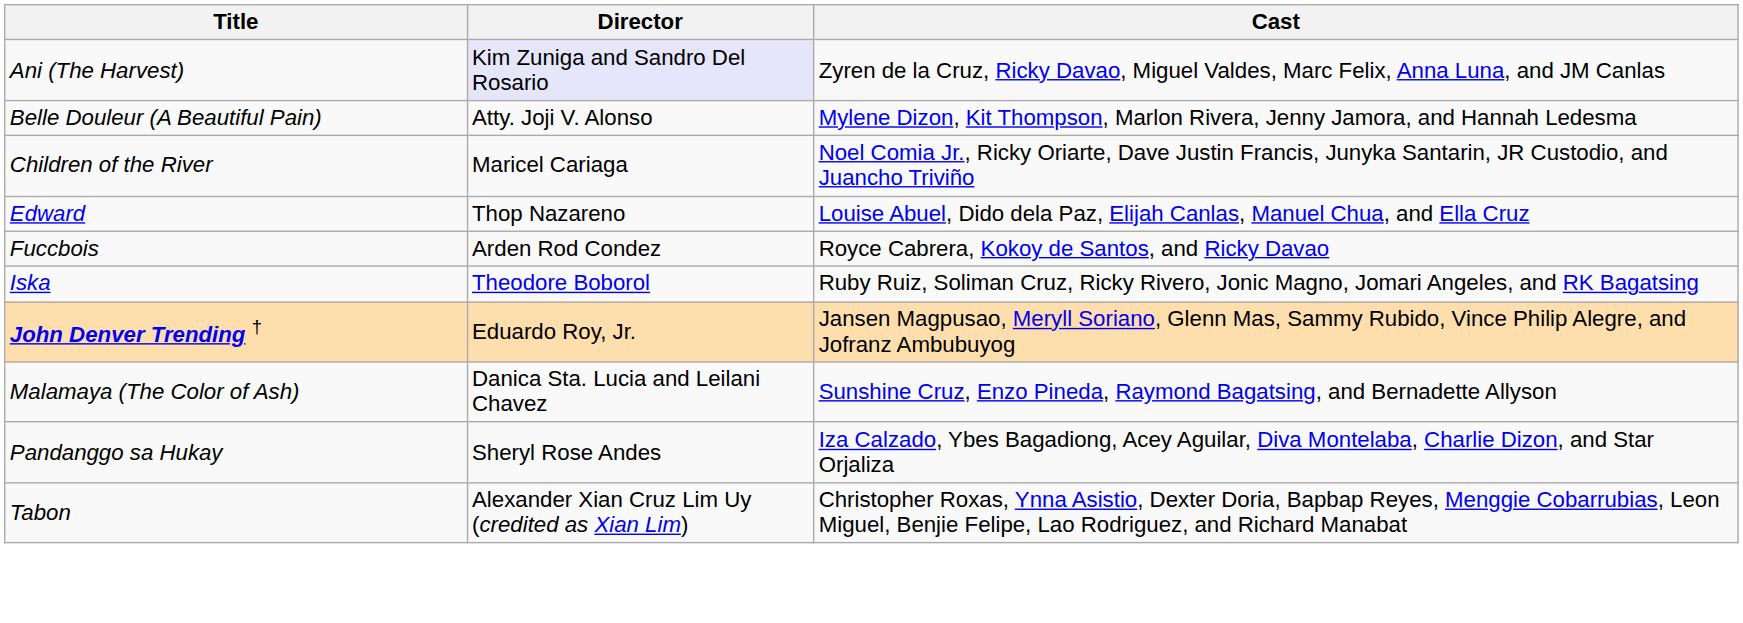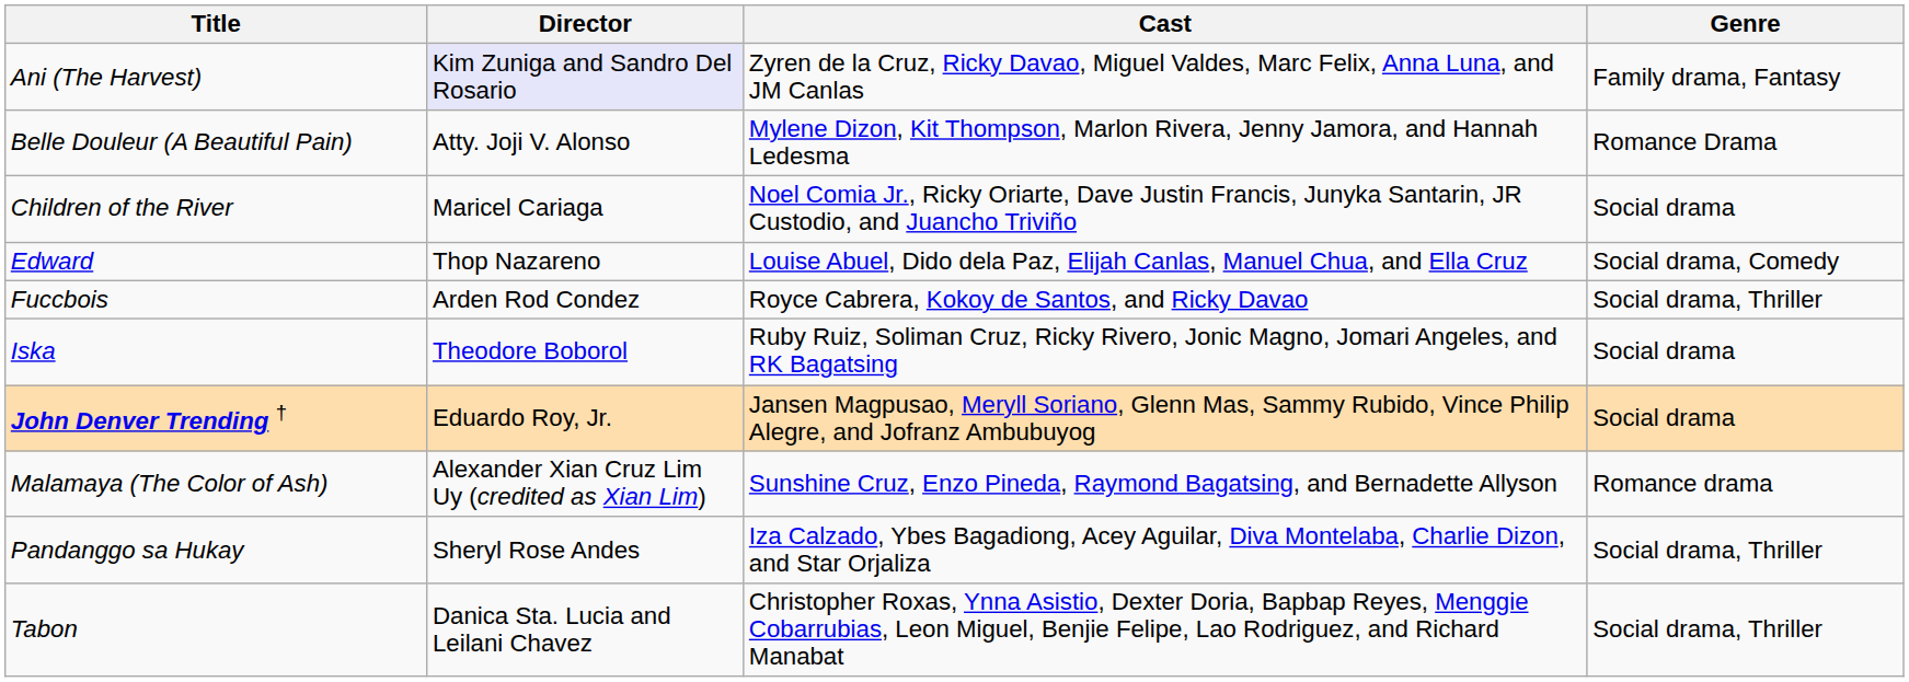+ column: Genre | Family drama, Fantasy | Romance Drama | Social drama | Social drama, Comedy | Social drama, Thriller | Social drama | Social drama | Romance drama | Social drama, Thriller | Social drama, Thriller
Malamaya (The Color of Ash) | Director: Danica Sta. Lucia and Leilani Chavez -> Alexander Xian Cruz Lim Uy (credited as Xian Lim)
Tabon | Director: Alexander Xian Cruz Lim Uy (credited as Xian Lim) -> Danica Sta. Lucia and Leilani Chavez
